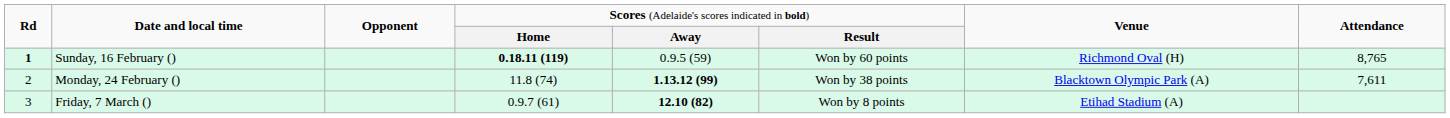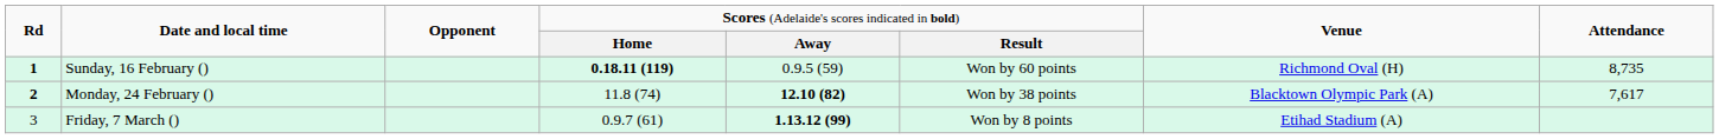Sunday, 16 February () | column 8: 8,765 -> 8,735
Monday, 24 February () | column 1: normal -> bold
Monday, 24 February () | column 5: 1.13.12 (99) -> 12.10 (82)
Monday, 24 February () | column 8: 7,611 -> 7,617
Friday, 7 March () | column 5: 12.10 (82) -> 1.13.12 (99)
